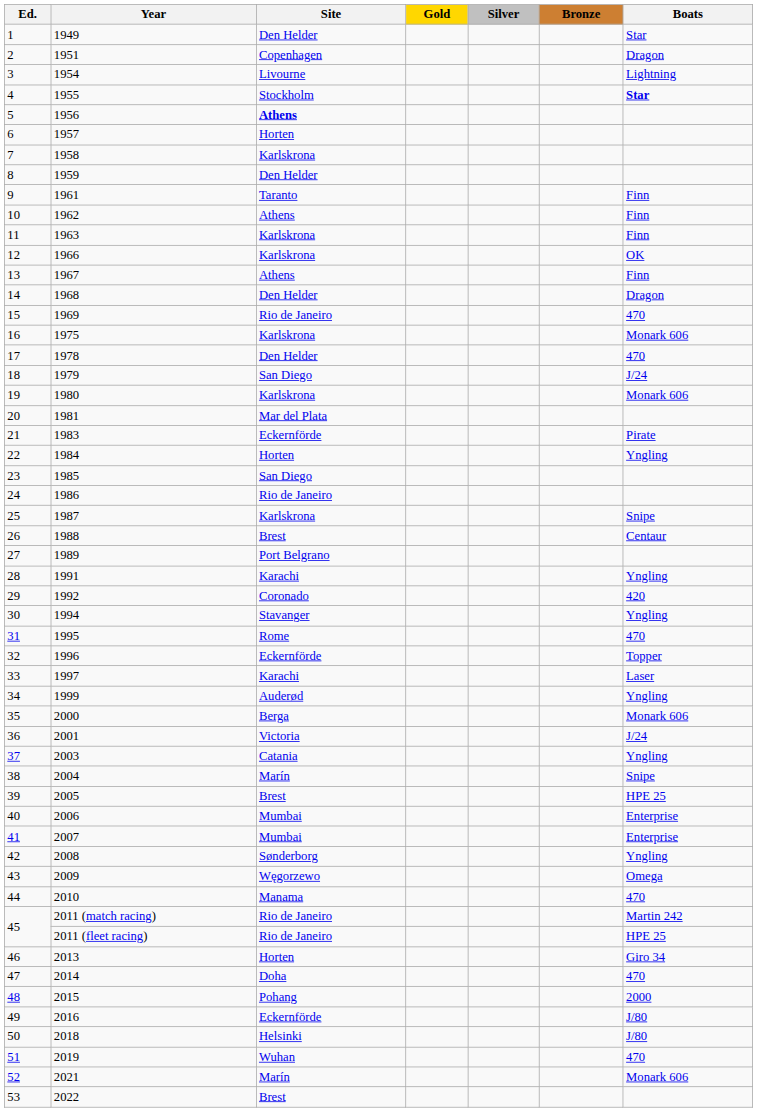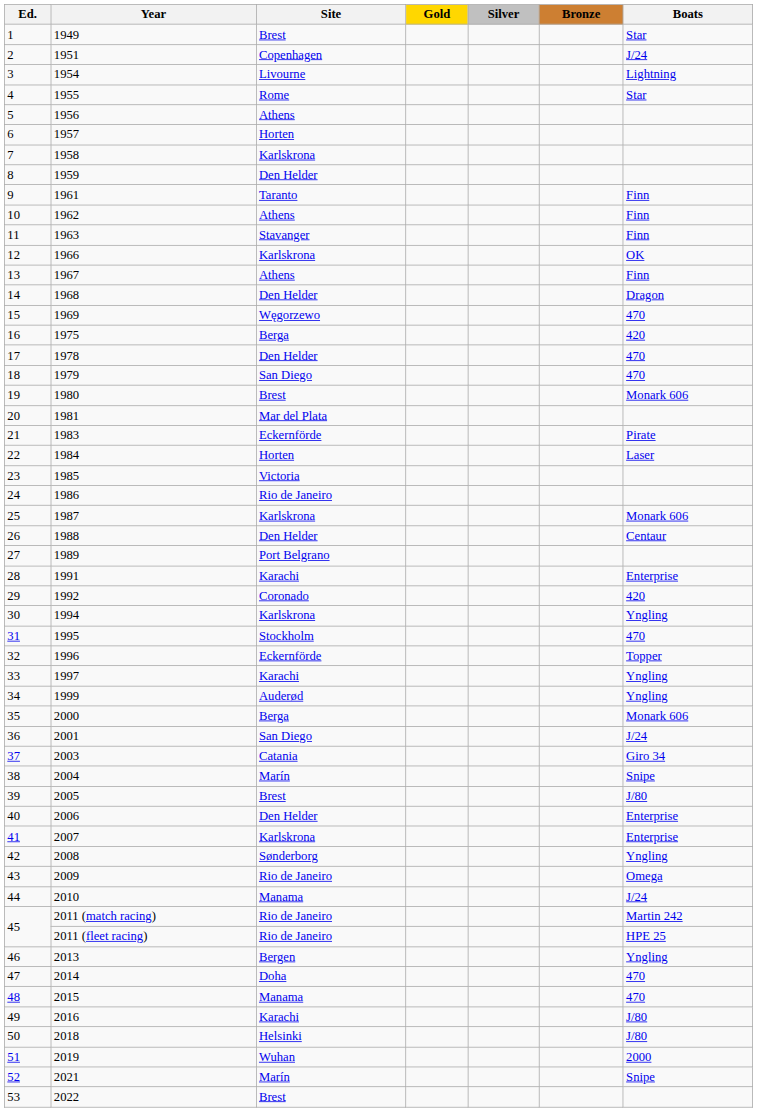1949 | Site: Den Helder -> Brest
1951 | Boats: Dragon -> J/24
1955 | Site: Stockholm -> Rome
1955 | Boats: bold -> normal
1956 | Site: bold -> normal
1963 | Site: Karlskrona -> Stavanger
1969 | Site: Rio de Janeiro -> Węgorzewo
1975 | Site: Karlskrona -> Berga
1975 | Boats: Monark 606 -> 420
1979 | Boats: J/24 -> 470
1980 | Site: Karlskrona -> Brest
1984 | Boats: Yngling -> Laser
1985 | Site: San Diego -> Victoria
1987 | Boats: Snipe -> Monark 606
1988 | Site: Brest -> Den Helder
1991 | Boats: Yngling -> Enterprise
1994 | Site: Stavanger -> Karlskrona
1995 | Site: Rome -> Stockholm
1997 | Boats: Laser -> Yngling
2001 | Site: Victoria -> San Diego
2003 | Boats: Yngling -> Giro 34
2005 | Boats: HPE 25 -> J/80
2006 | Site: Mumbai -> Den Helder
2007 | Site: Mumbai -> Karlskrona
2009 | Site: Węgorzewo -> Rio de Janeiro
2010 | Boats: 470 -> J/24
2013 | Site: Horten -> Bergen
2013 | Boats: Giro 34 -> Yngling
2015 | Site: Pohang -> Manama
2015 | Boats: 2000 -> 470
2016 | Site: Eckernförde -> Karachi
2019 | Boats: 470 -> 2000
2021 | Boats: Monark 606 -> Snipe
